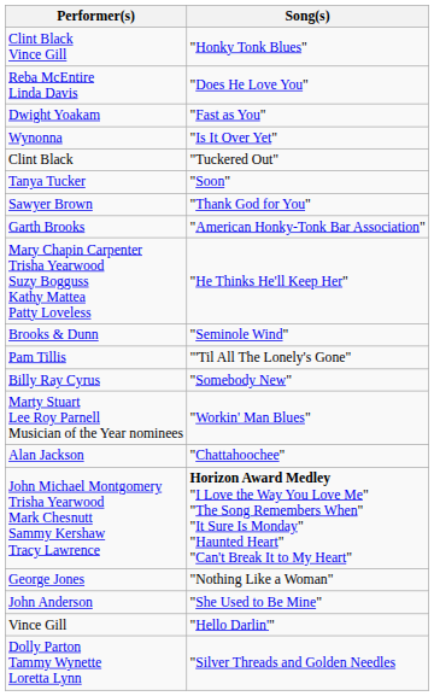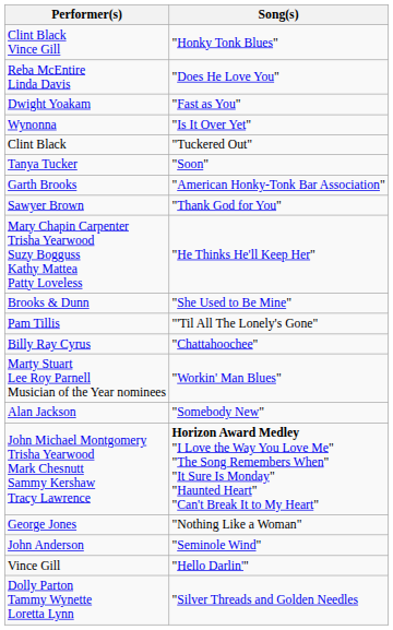rows swapped: Garth Brooks <-> Sawyer Brown
Brooks & Dunn | Song(s): "Seminole Wind" -> "She Used to Be Mine"
Billy Ray Cyrus | Song(s): "Somebody New" -> "Chattahoochee"
Alan Jackson | Song(s): "Chattahoochee" -> "Somebody New"
John Anderson | Song(s): "She Used to Be Mine" -> "Seminole Wind"
